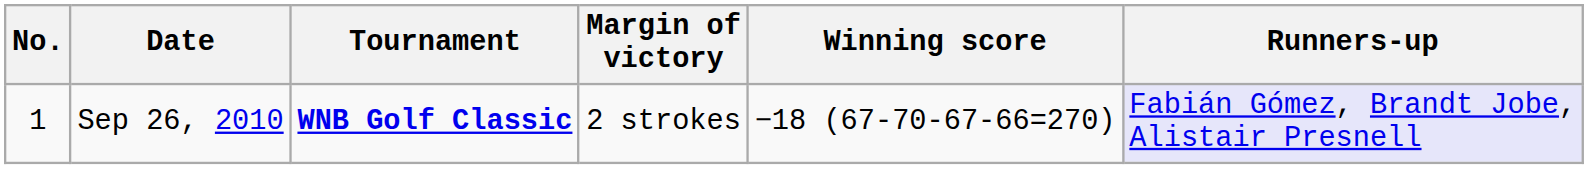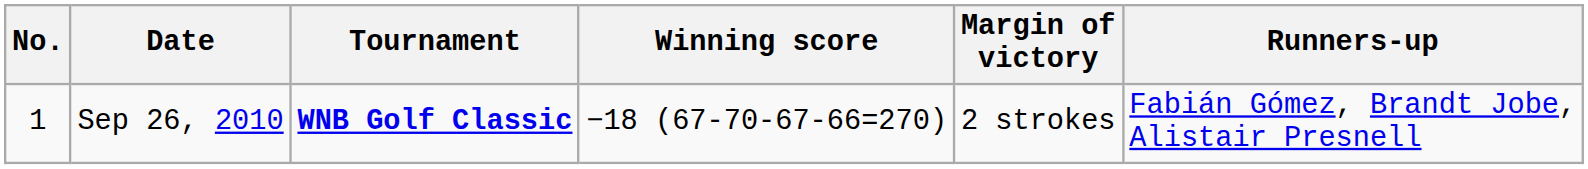columns swapped: Winning score <-> Margin of victory
Sep 26, 2010 | Runners-up: lavender background -> no background
